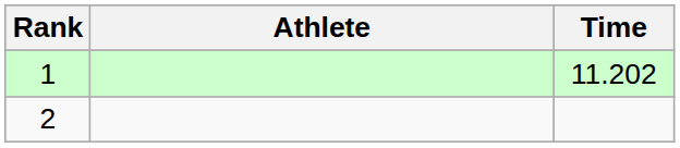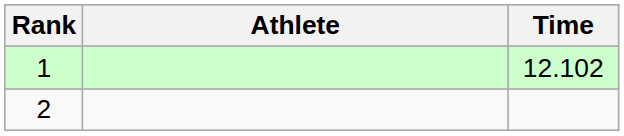1 | Time: 11.202 -> 12.102
